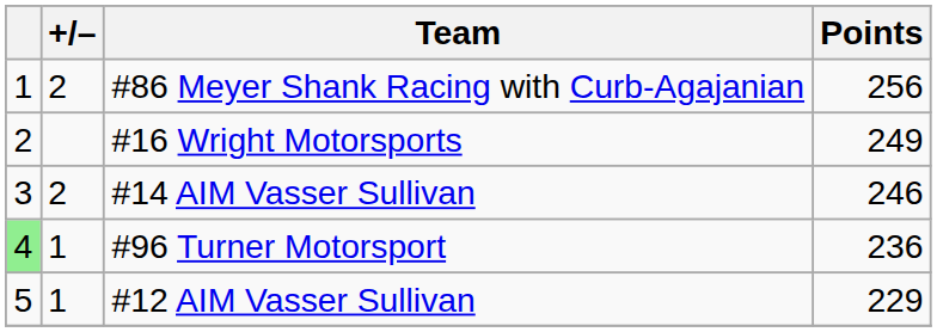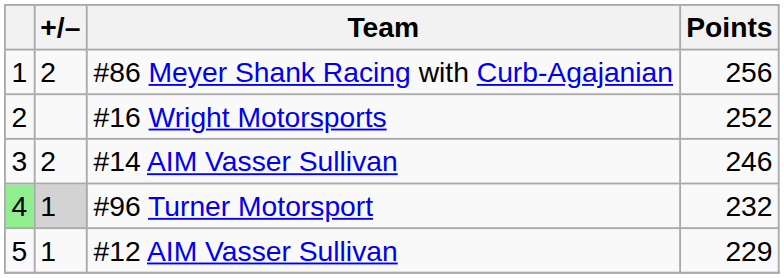#16 Wright Motorsports | Points: 249 -> 252
#96 Turner Motorsport | +/–: no background -> lightgrey background
#96 Turner Motorsport | Points: 236 -> 232
